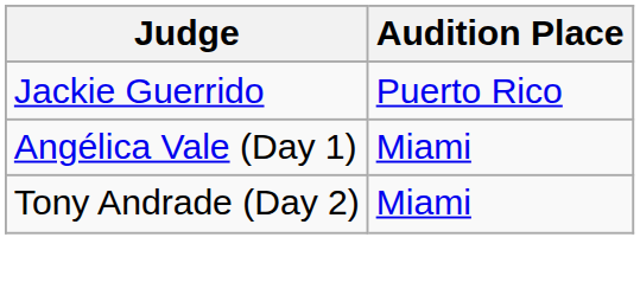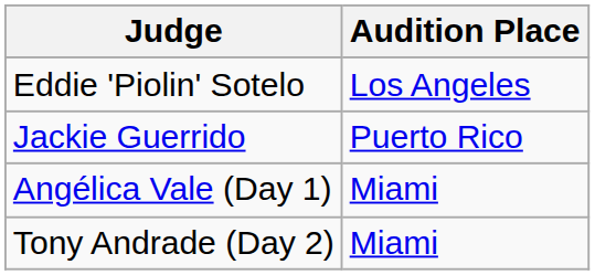+ row: Eddie 'Piolin' Sotelo | Los Angeles
